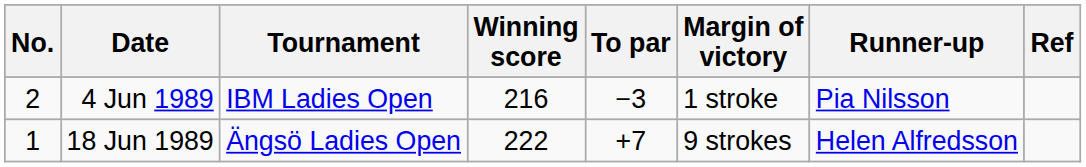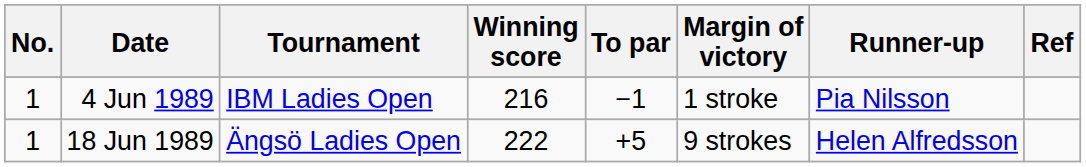4 Jun 1989 | No.: 2 -> 1
4 Jun 1989 | To par: −3 -> −1
18 Jun 1989 | To par: +7 -> +5
